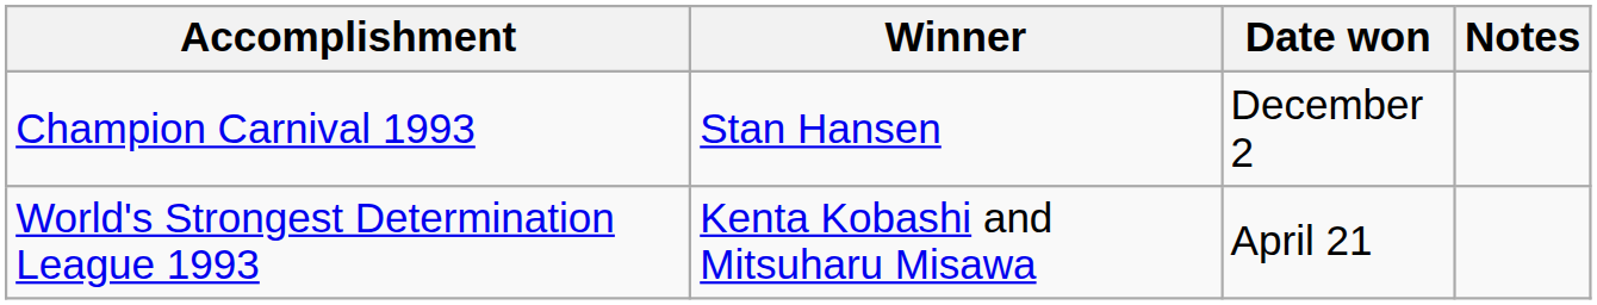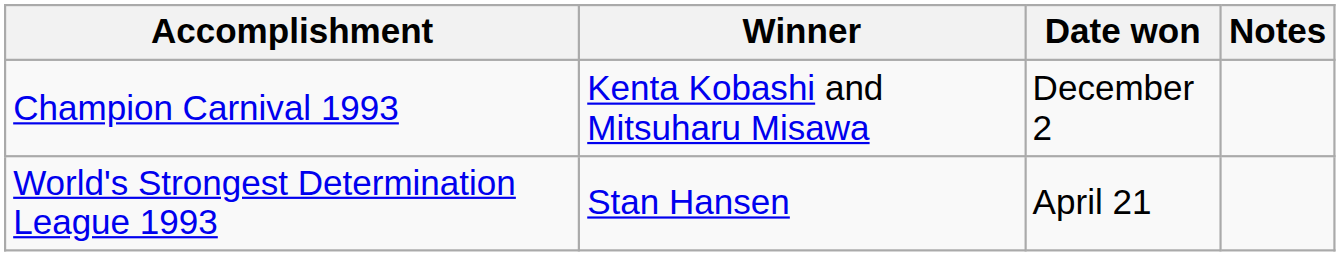Champion Carnival 1993 | Winner: Stan Hansen -> Kenta Kobashi and Mitsuharu Misawa
World's Strongest Determination League 1993 | Winner: Kenta Kobashi and Mitsuharu Misawa -> Stan Hansen
